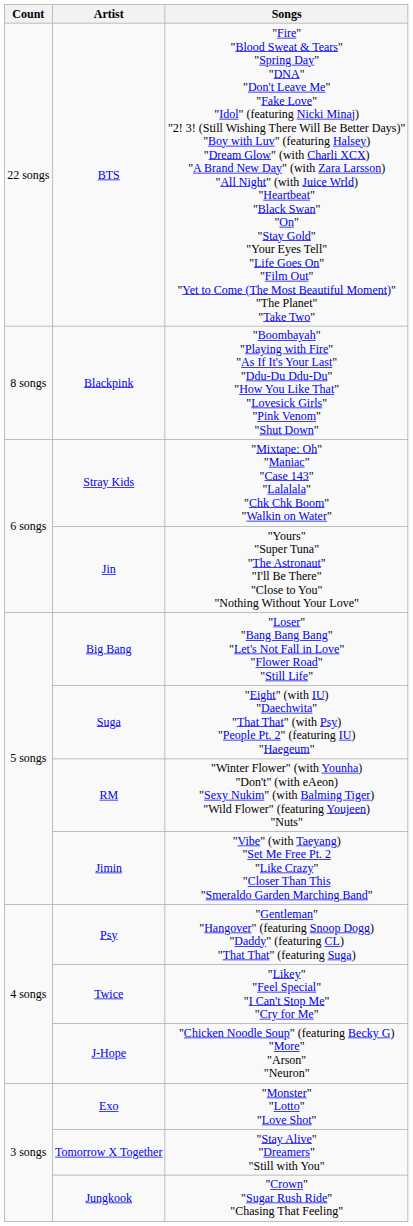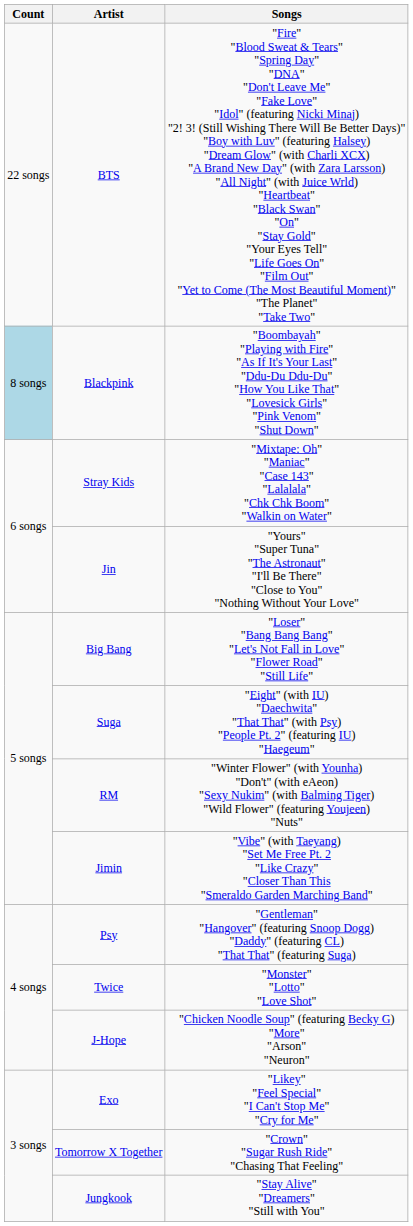Blackpink | Count: no background -> lightblue background
Twice | Songs: "Likey" "Feel Special" "I Can't Stop Me" "Cry for Me" -> "Monster" "Lotto" "Love Shot"
Exo | Songs: "Monster" "Lotto" "Love Shot" -> "Likey" "Feel Special" "I Can't Stop Me" "Cry for Me"
Tomorrow X Together | Songs: "Stay Alive" "Dreamers" "Still with You" -> "Crown" "Sugar Rush Ride" "Chasing That Feeling"
Jungkook | Songs: "Crown" "Sugar Rush Ride" "Chasing That Feeling" -> "Stay Alive" "Dreamers" "Still with You"
